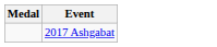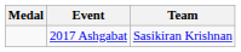+ column: Team | Sasikiran Krishnan
